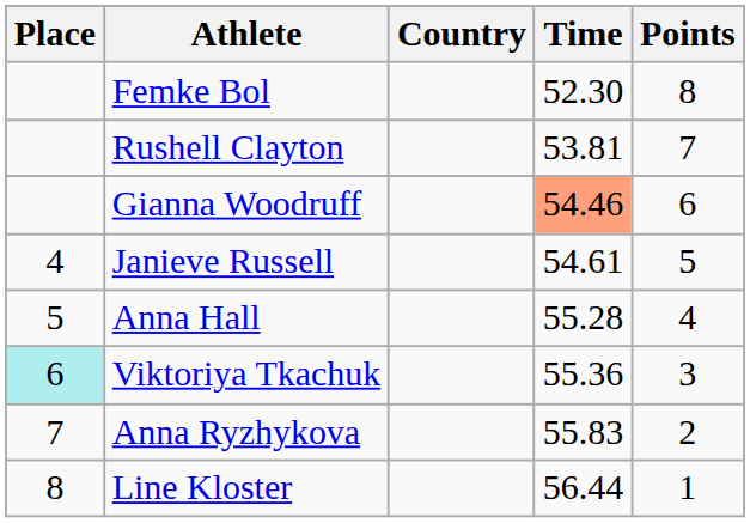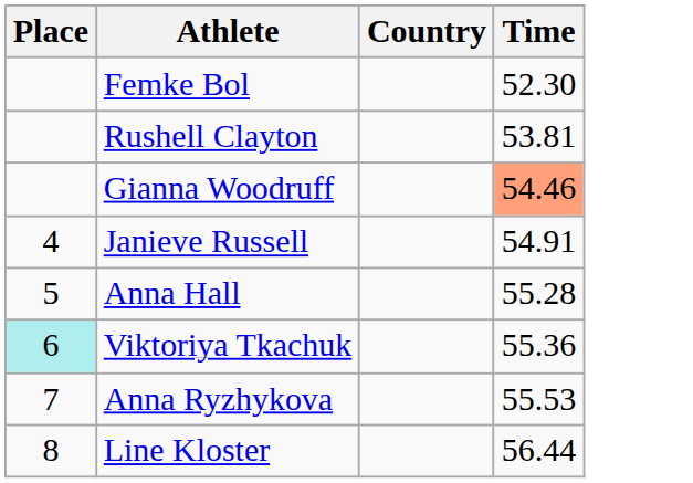- column: Points | 8 | 7 | 6 | 5 | 4 | 3 | 2 | 1
Janieve Russell | Time: 54.61 -> 54.91
Anna Ryzhykova | Time: 55.83 -> 55.53
